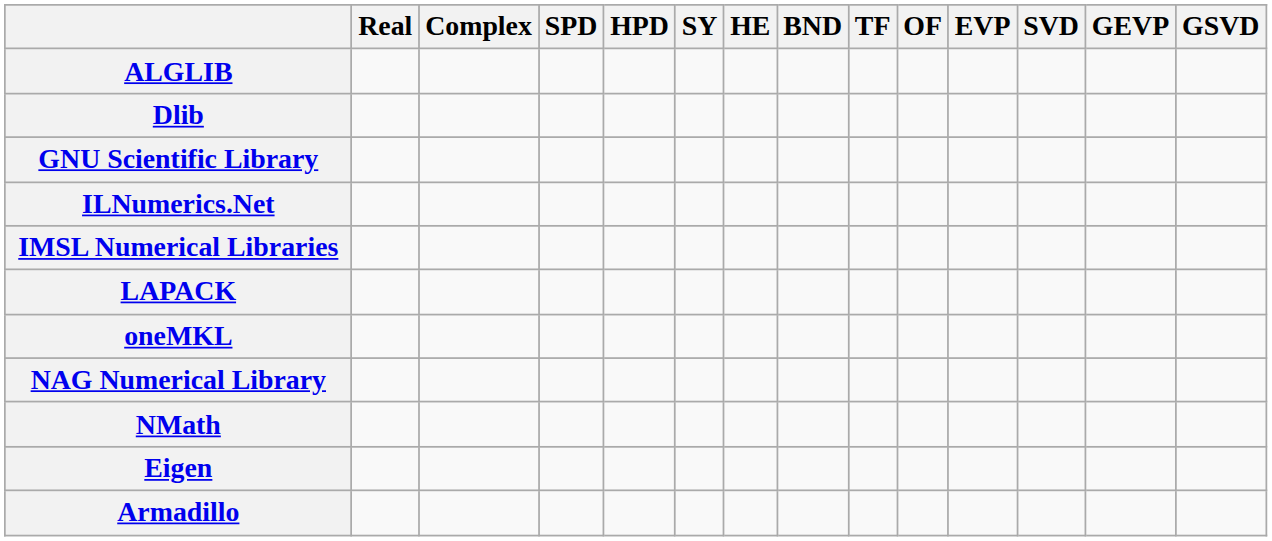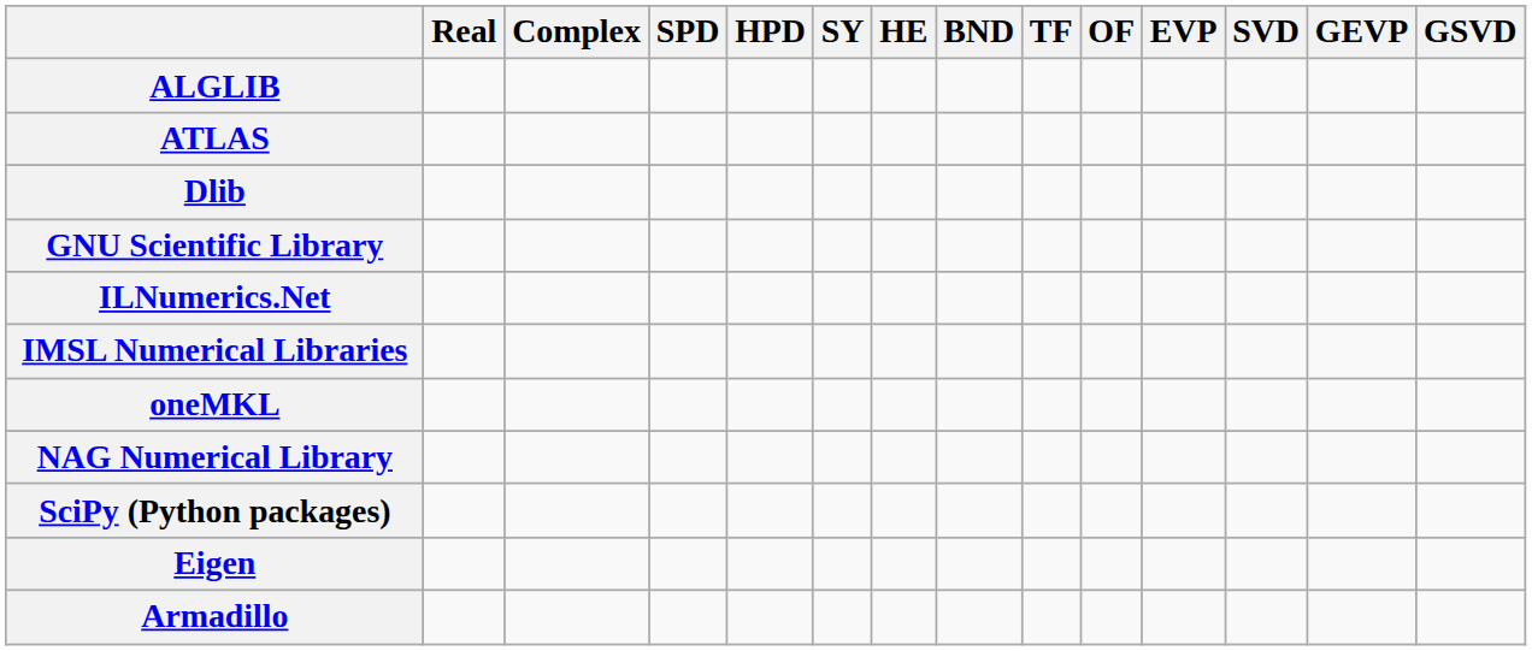+ row: ATLAS
- row: LAPACK
- row: NMath
+ row: SciPy (Python packages)
